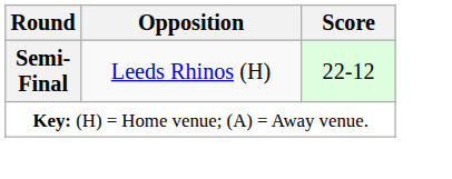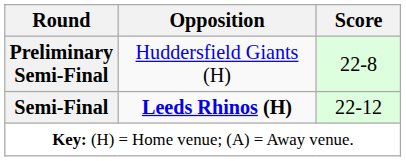+ row: Preliminary Semi-Final | Huddersfield Giants (H) | 22-8
Semi-Final | Opposition: normal -> bold
